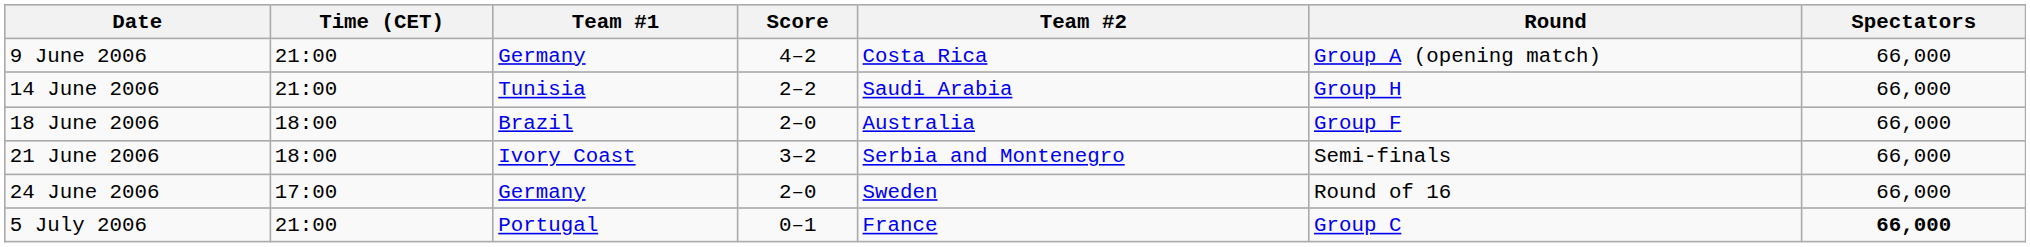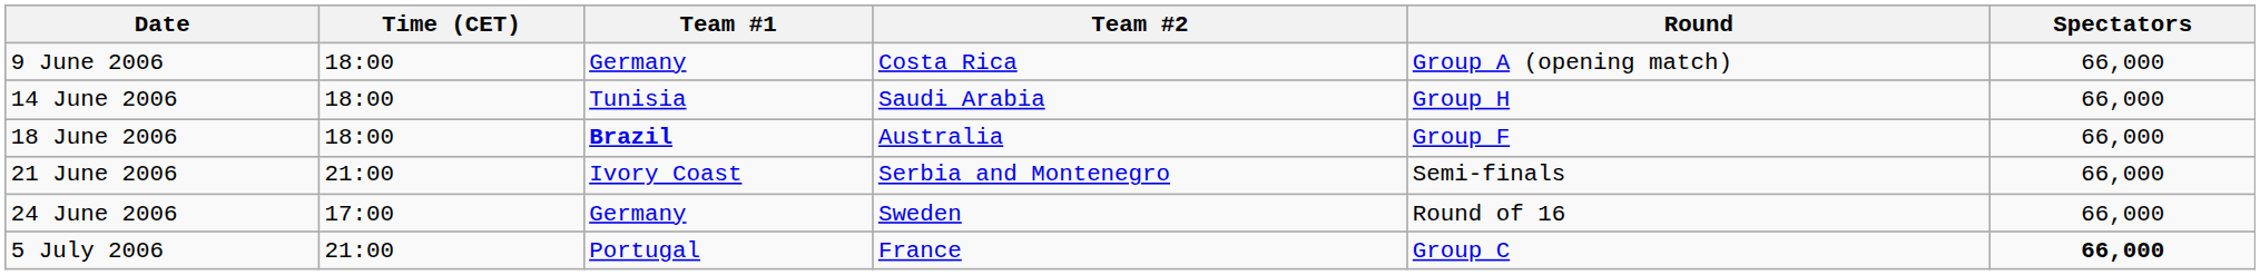- column: Score | 4–2 | 2–2 | 2–0 | 3–2 | 2–0 | 0–1
9 June 2006 | Time (CET): 21:00 -> 18:00
14 June 2006 | Time (CET): 21:00 -> 18:00
18 June 2006 | Team #1: normal -> bold
21 June 2006 | Time (CET): 18:00 -> 21:00
